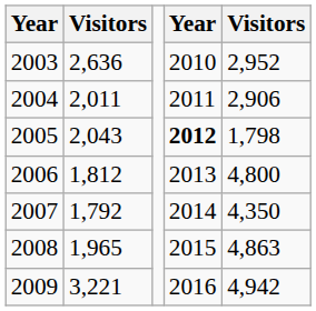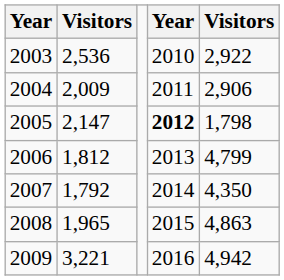2003 | column 2: 2,636 -> 2,536
2003 | column 5: 2,952 -> 2,922
2004 | column 2: 2,011 -> 2,009
2005 | column 2: 2,043 -> 2,147
2006 | column 5: 4,800 -> 4,799
